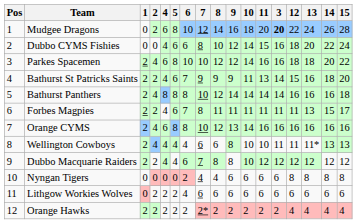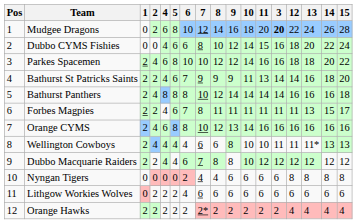Bathurst St Patricks Saints | 12: 15 -> 14
